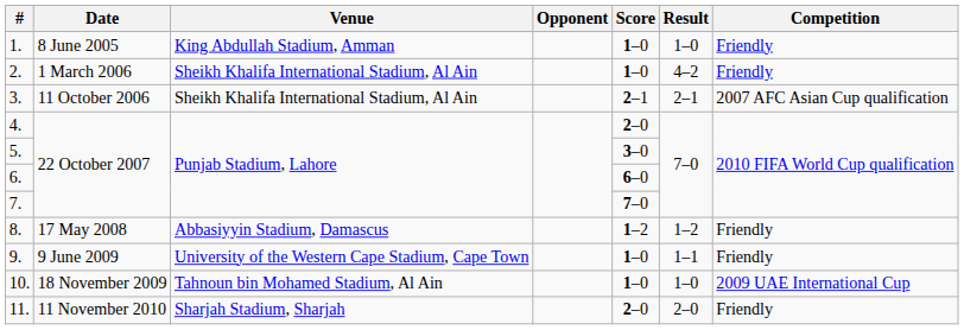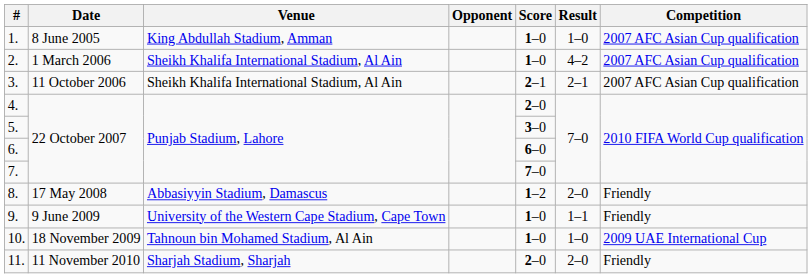1. | Competition: Friendly -> 2007 AFC Asian Cup qualification
2. | Competition: Friendly -> 2007 AFC Asian Cup qualification
8. | Result: 1–2 -> 2–0
